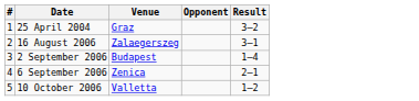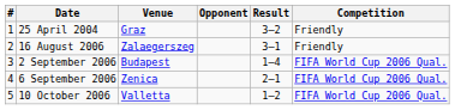+ column: Competition | Friendly | Friendly | FIFA World Cup 2006 Qual. | FIFA World Cup 2006 Qual. | FIFA World Cup 2006 Qual.
